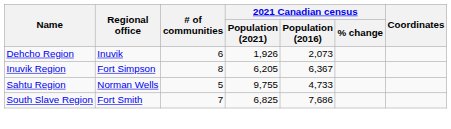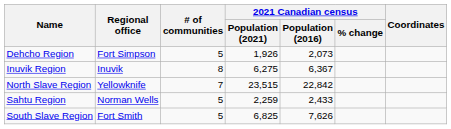Dehcho Region | Regional office: Inuvik -> Fort Simpson
Dehcho Region | # of communities: 6 -> 5
Inuvik Region | Regional office: Fort Simpson -> Inuvik
Inuvik Region | 2021 Canadian census / Population (2021): 6,205 -> 6,275
+ row: North Slave Region | Yellowknife | 7 | 23,515 | 22,842
Sahtu Region | 2021 Canadian census / Population (2021): 9,755 -> 2,259
Sahtu Region | 2021 Canadian census / Population (2016): 4,733 -> 2,433
South Slave Region | # of communities: 7 -> 5
South Slave Region | 2021 Canadian census / Population (2016): 7,686 -> 7,626
